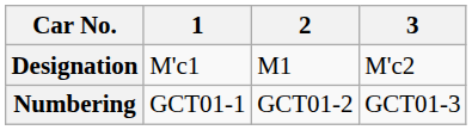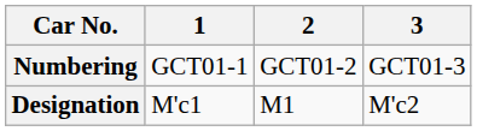rows swapped: Designation <-> Numbering
